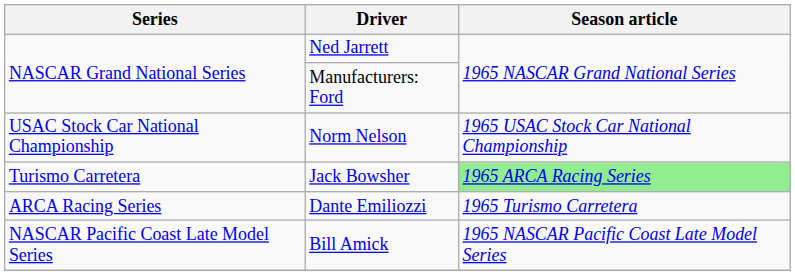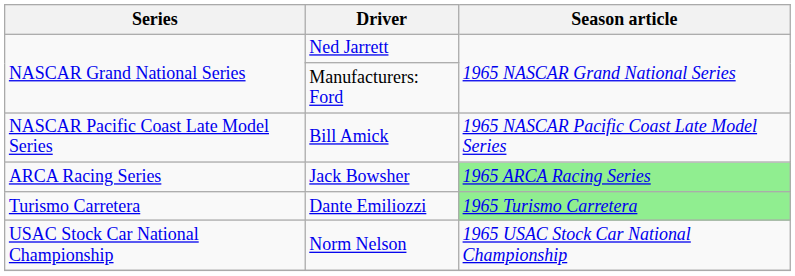rows swapped: Bill Amick <-> Norm Nelson
Jack Bowsher | Series: Turismo Carretera -> ARCA Racing Series
Dante Emiliozzi | Series: ARCA Racing Series -> Turismo Carretera
Dante Emiliozzi | Season article: no background -> lightgreen background
